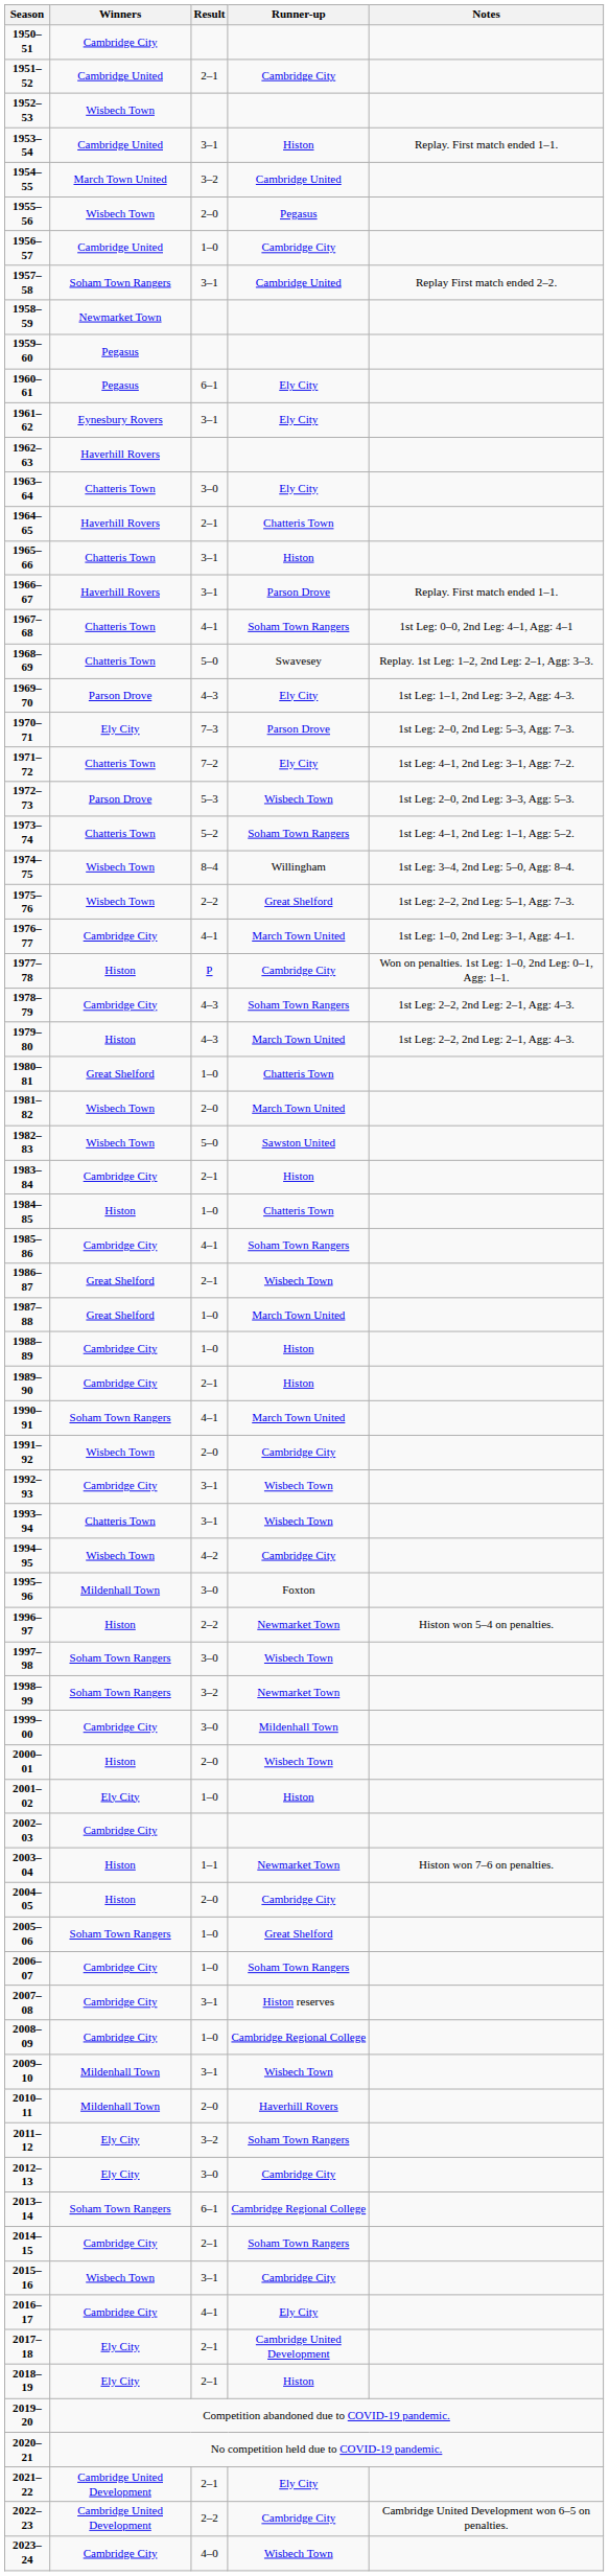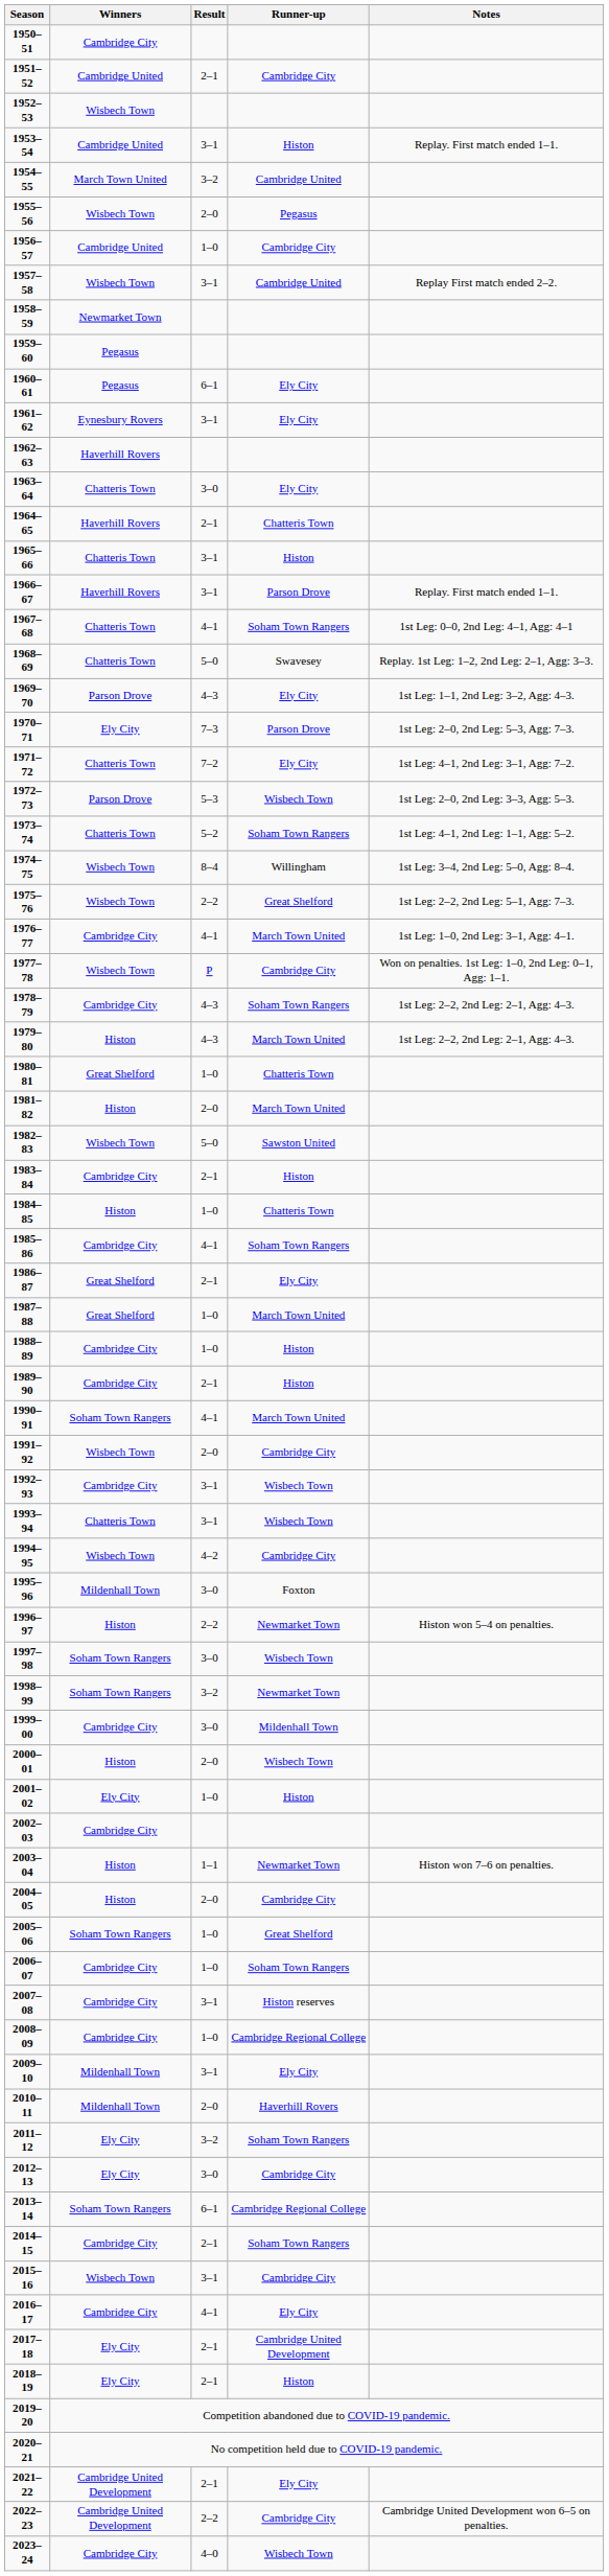1957–58 | Winners: Soham Town Rangers -> Wisbech Town
1977–78 | Winners: Histon -> Wisbech Town
1981–82 | Winners: Wisbech Town -> Histon
1986–87 | Runner-up: Wisbech Town -> Ely City
2009–10 | Runner-up: Wisbech Town -> Ely City
